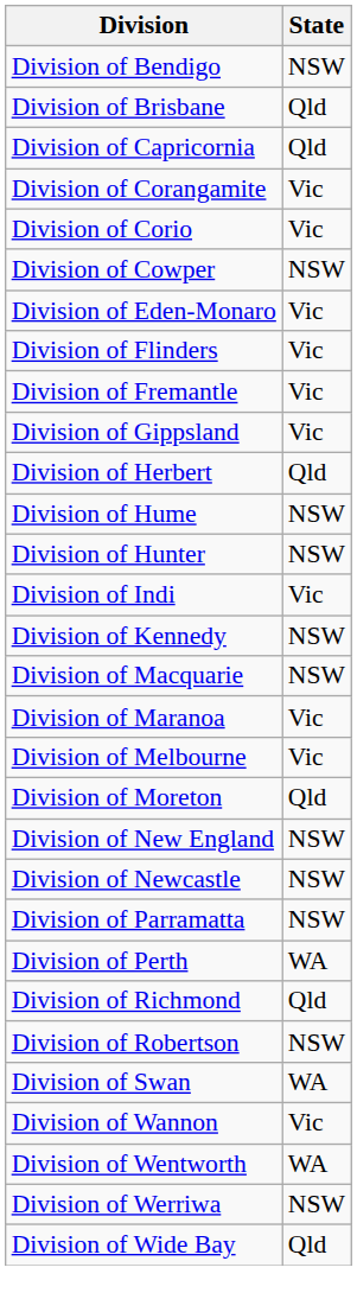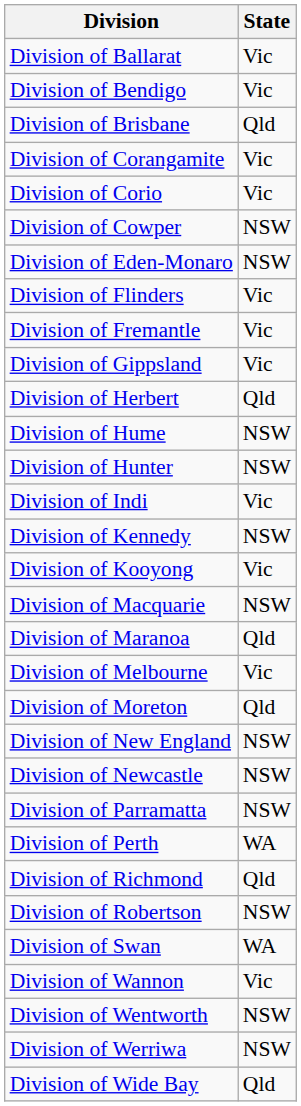+ row: Division of Ballarat | Vic
Division of Bendigo | State: NSW -> Vic
- row: Division of Capricornia | Qld
Division of Eden-Monaro | State: Vic -> NSW
+ row: Division of Kooyong | Vic
Division of Maranoa | State: Vic -> Qld
Division of Wentworth | State: WA -> NSW
